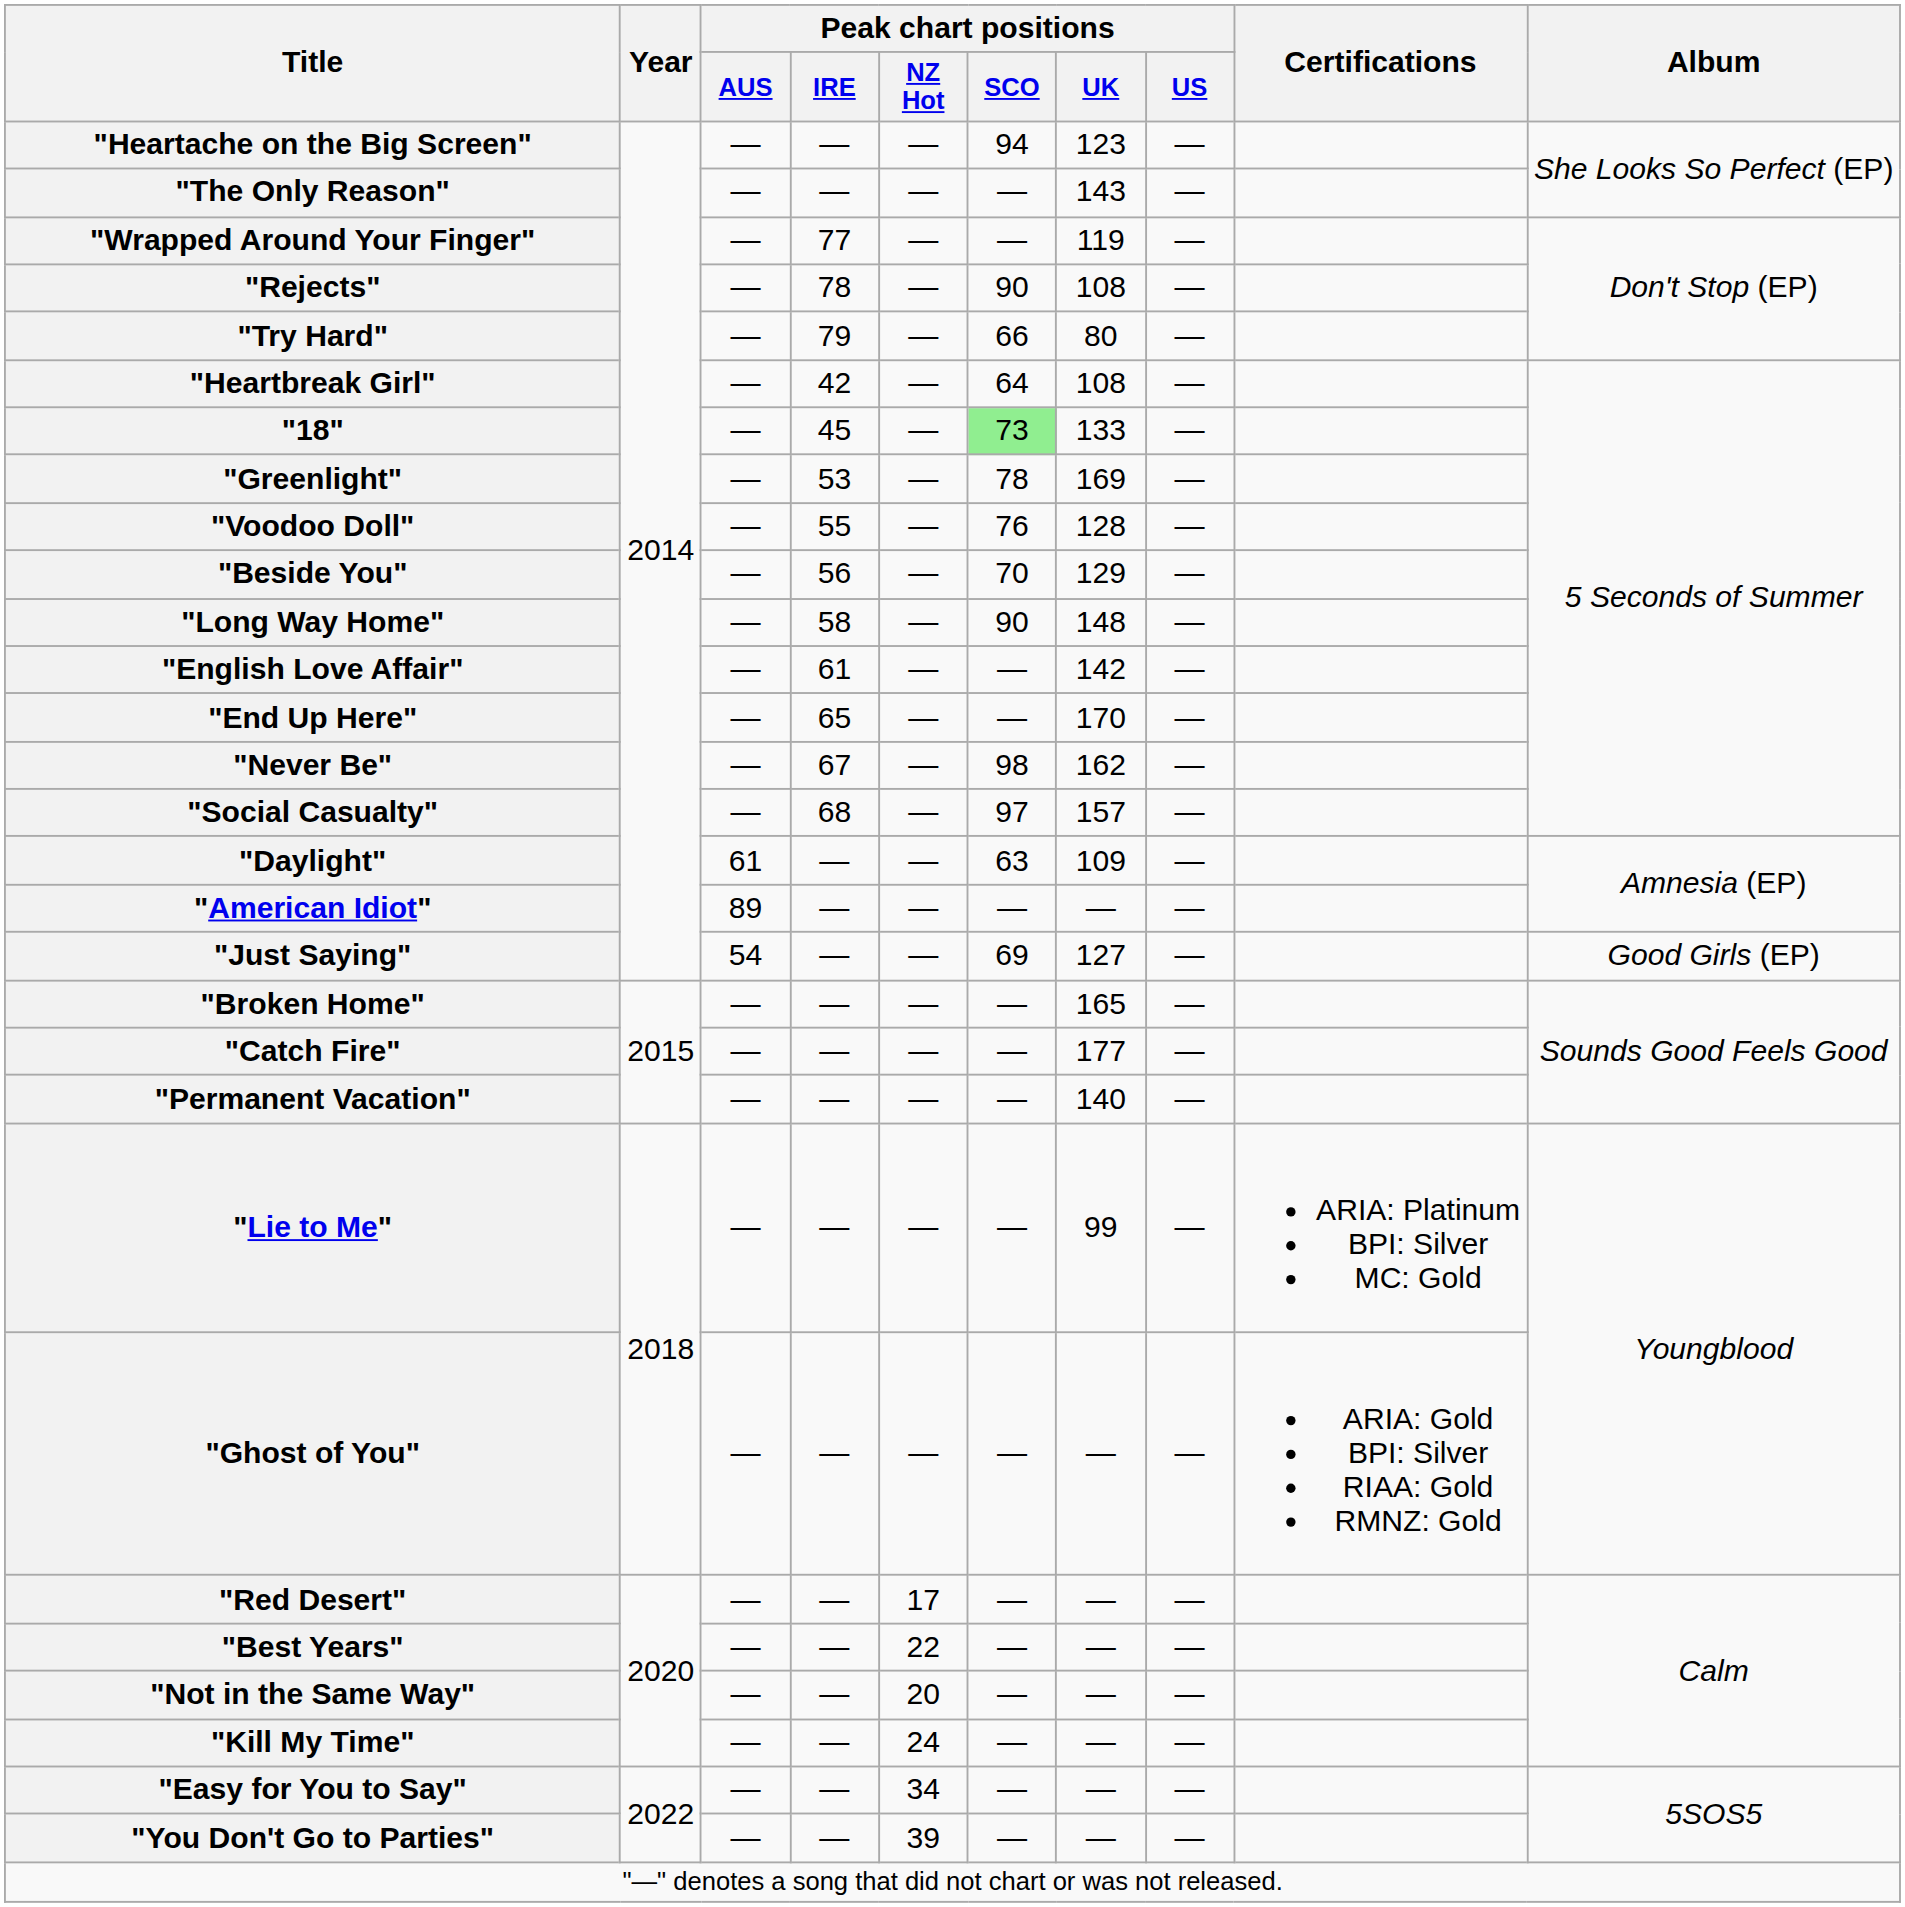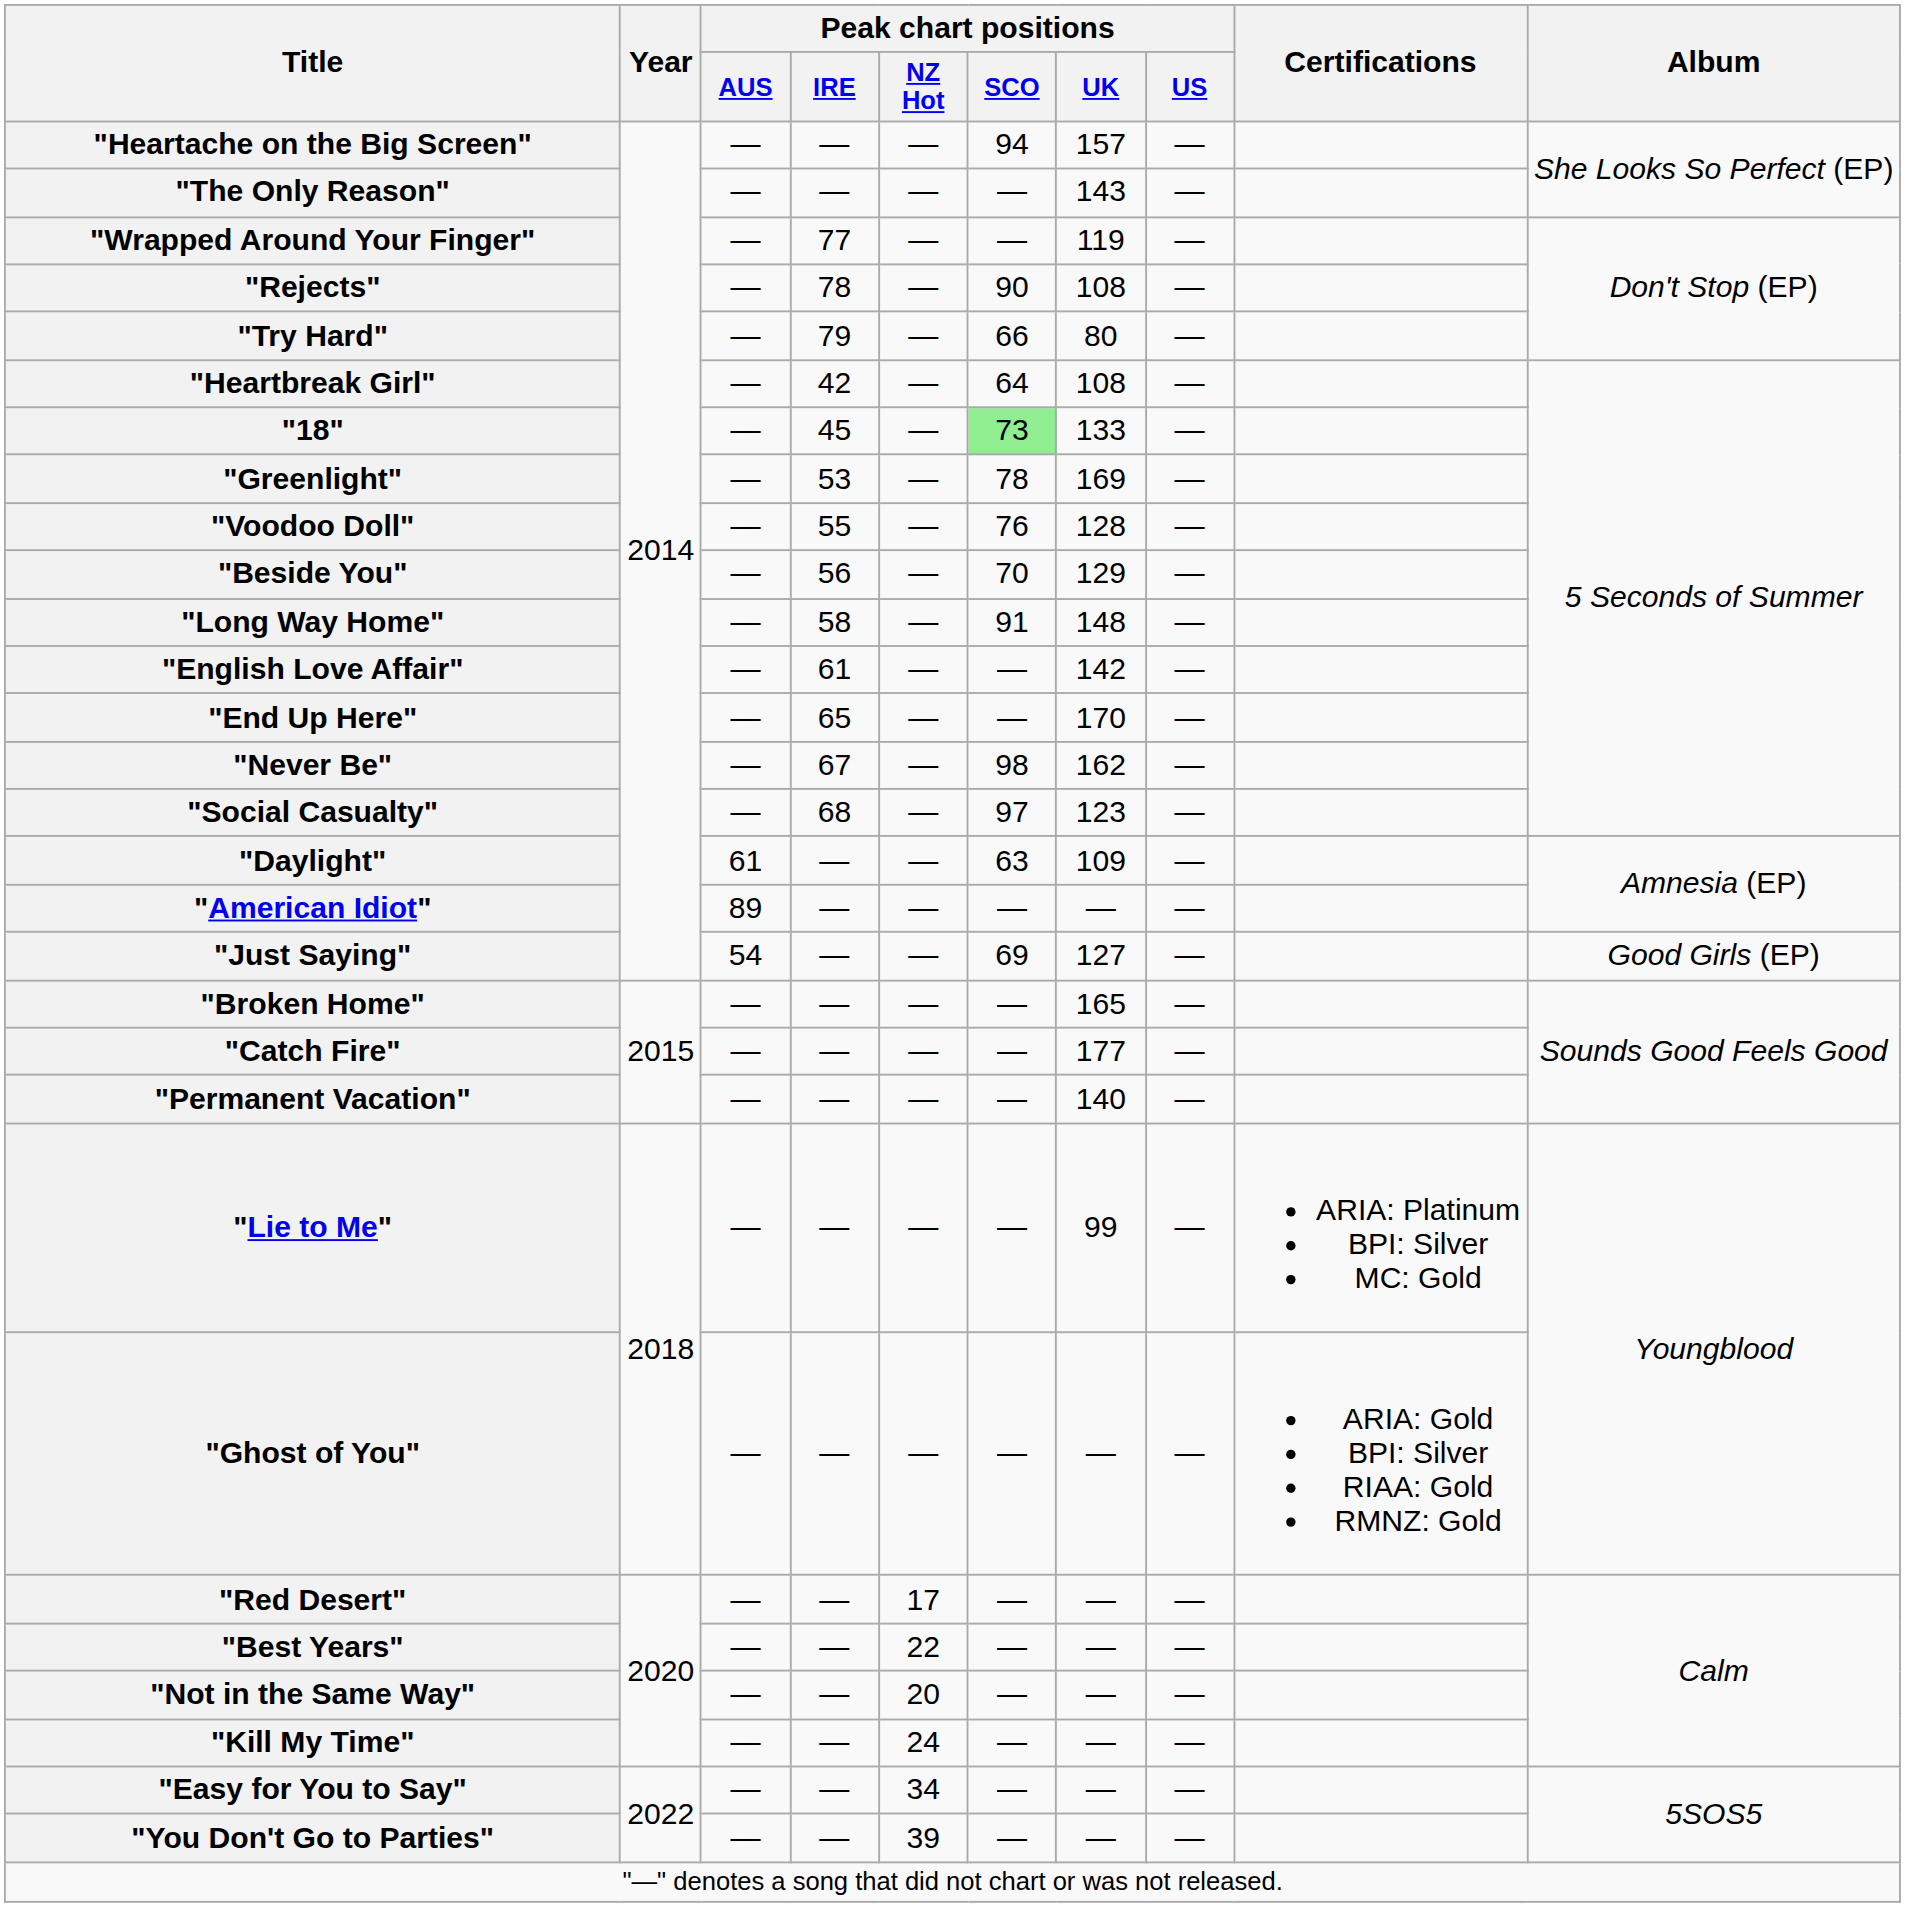"Heartache on the Big Screen" | Peak chart positions / UK: 123 -> 157
"Long Way Home" | Peak chart positions / SCO: 90 -> 91
"Social Casualty" | Peak chart positions / UK: 157 -> 123
